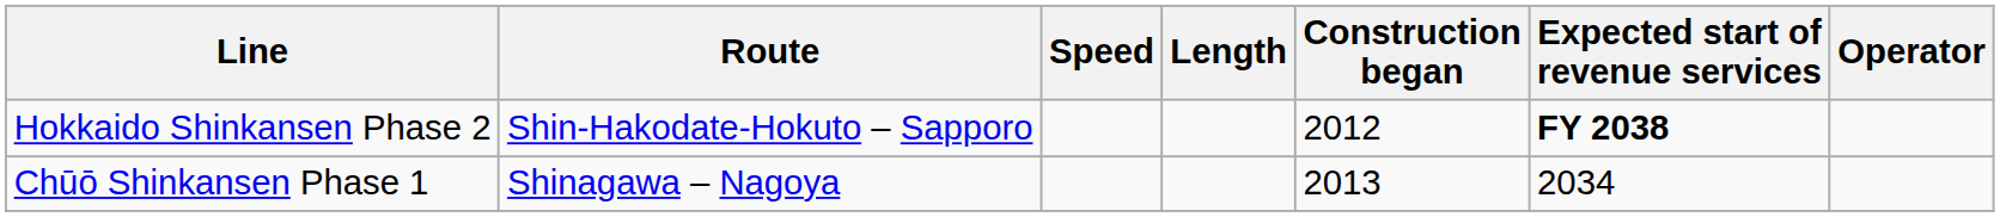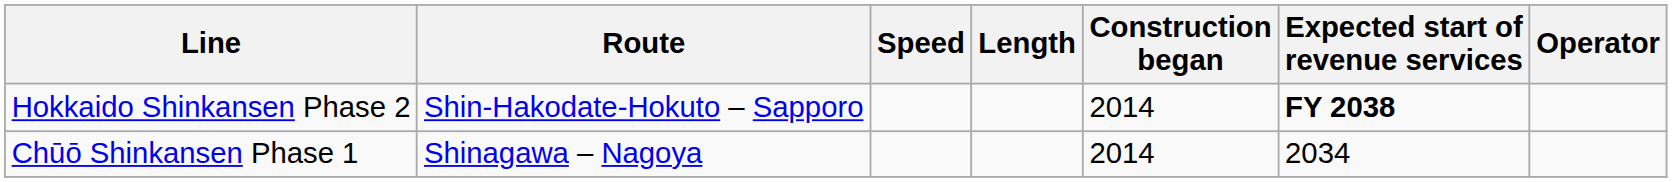Hokkaido Shinkansen Phase 2 | Construction began: 2012 -> 2014
Chūō Shinkansen Phase 1 | Construction began: 2013 -> 2014
